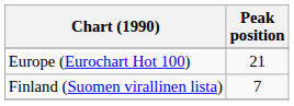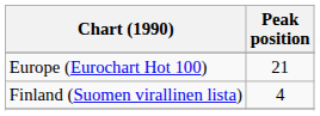Finland (Suomen virallinen lista) | Peak position: 7 -> 4
